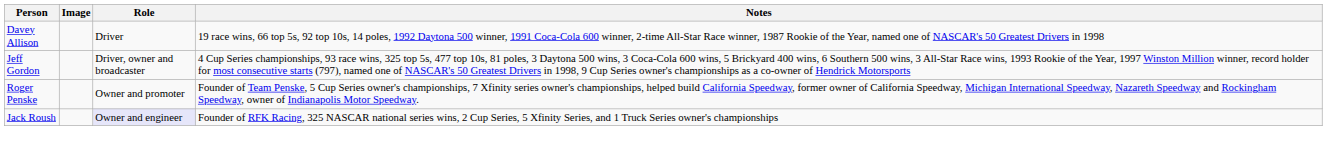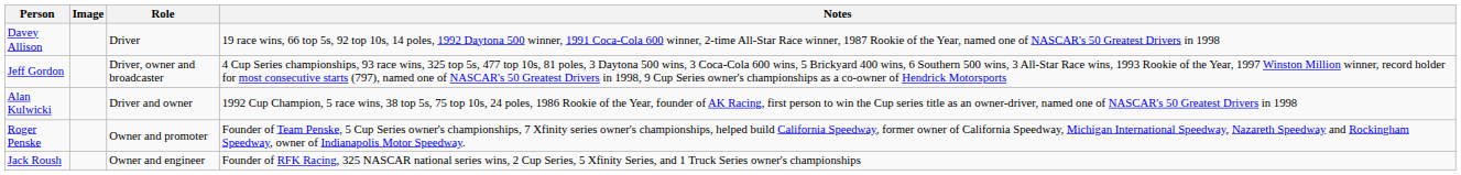+ row: Alan Kulwicki | Driver and owner | 1992 Cup Champion, 5 race wins, 38 top 5s, 75 top 10s, 24 poles, 1986 Rookie of the Year, founder of AK Racing, first person to win the Cup series title as an owner-driver, named one of NASCAR's 50 Greatest Drivers in 1998
Jack Roush | Role: lavender background -> no background
